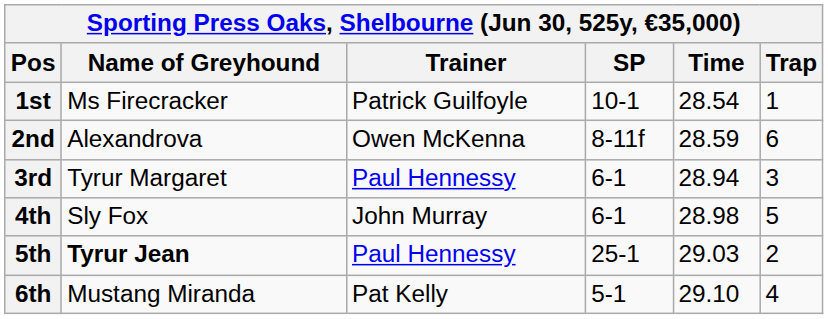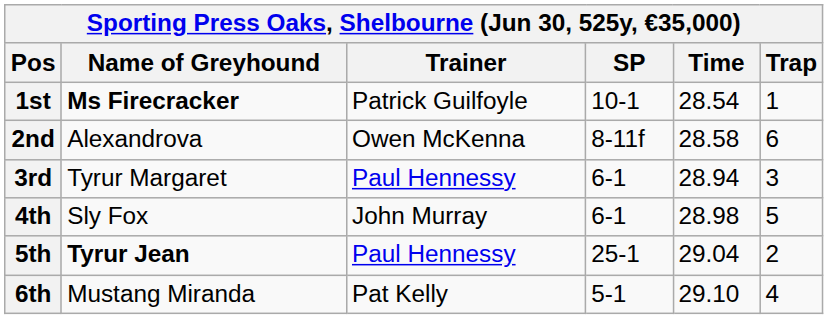1st | Name of Greyhound: normal -> bold
2nd | Time: 28.59 -> 28.58
5th | Time: 29.03 -> 29.04
